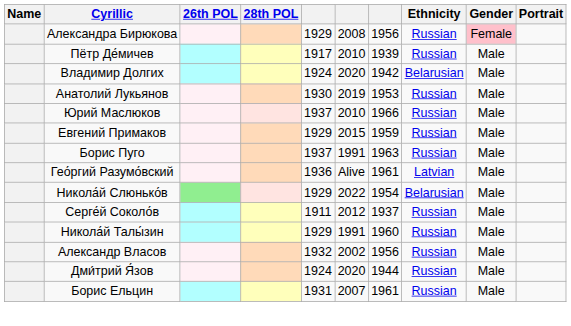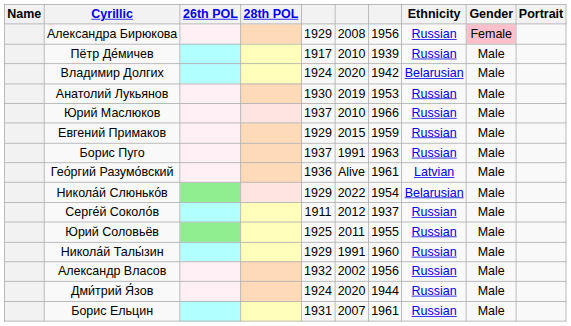+ row: Юрий Соловьёв | 1925 | 2011 | 1955 | Russian | Male
